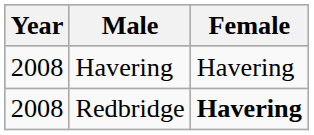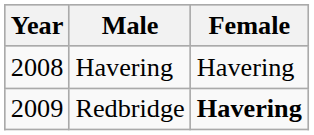Redbridge | Year: 2008 -> 2009
